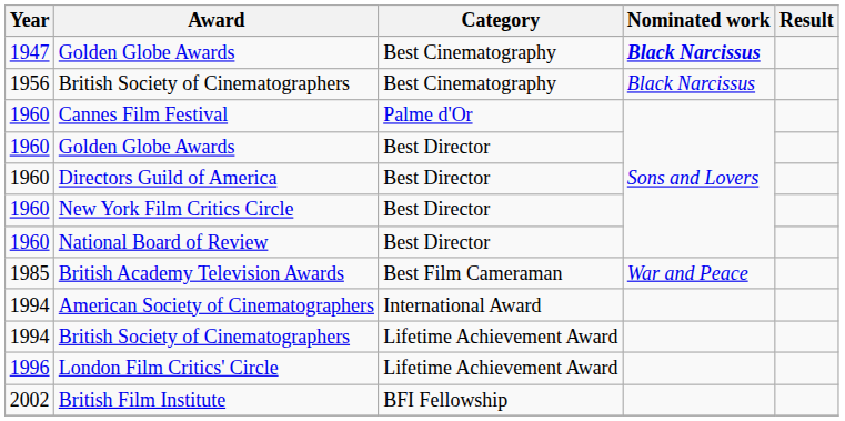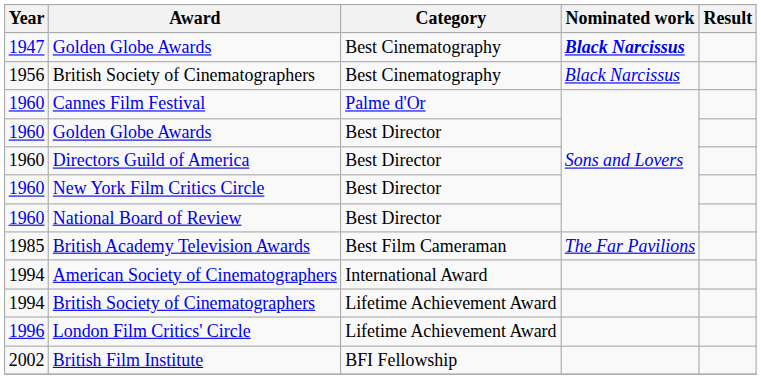British Academy Television Awards | Nominated work: War and Peace -> The Far Pavilions
